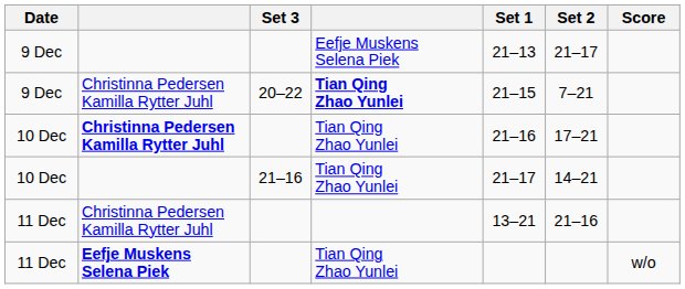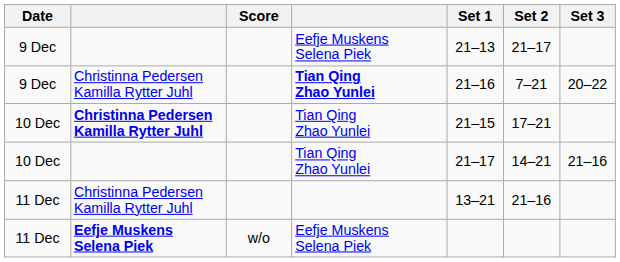columns swapped: Score <-> Set 3
9 Dec / Christinna Pedersen Kamilla Rytter Juhl | Set 1: 21–15 -> 21–16
10 Dec / Christinna Pedersen Kamilla Rytter Juhl | Set 1: 21–16 -> 21–15
11 Dec / Eefje Muskens Selena Piek | column 4: Tian Qing Zhao Yunlei -> Eefje Muskens Selena Piek
